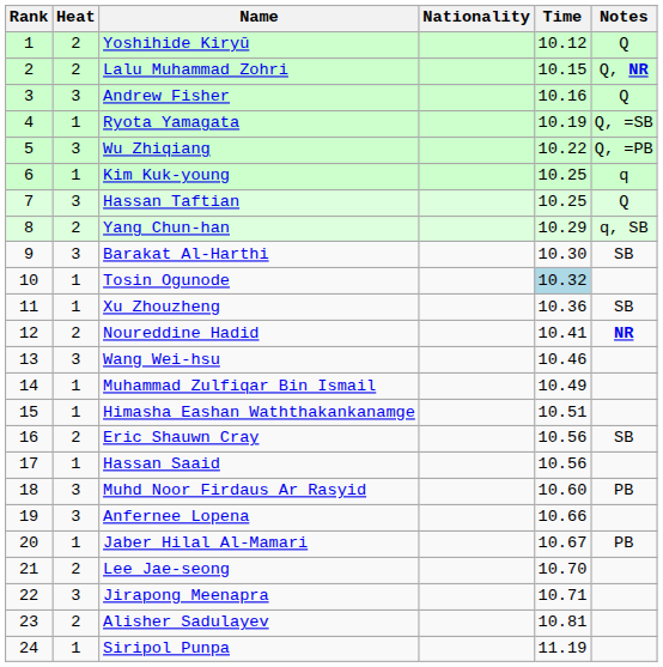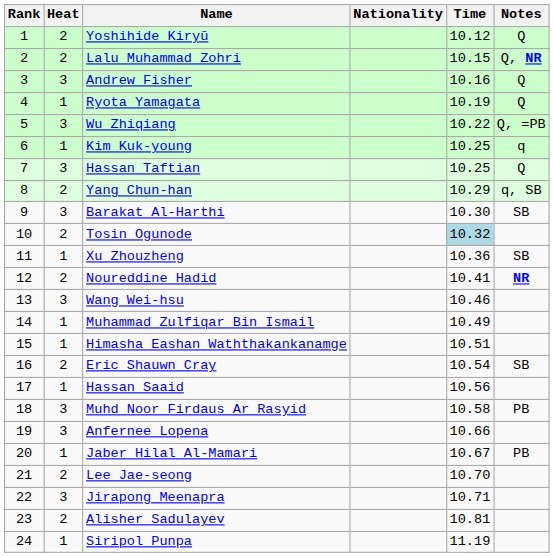Ryota Yamagata | Notes: Q, =SB -> Q
Tosin Ogunode | Heat: 1 -> 2
Eric Shauwn Cray | Time: 10.56 -> 10.54
Muhd Noor Firdaus Ar Rasyid | Time: 10.60 -> 10.58
